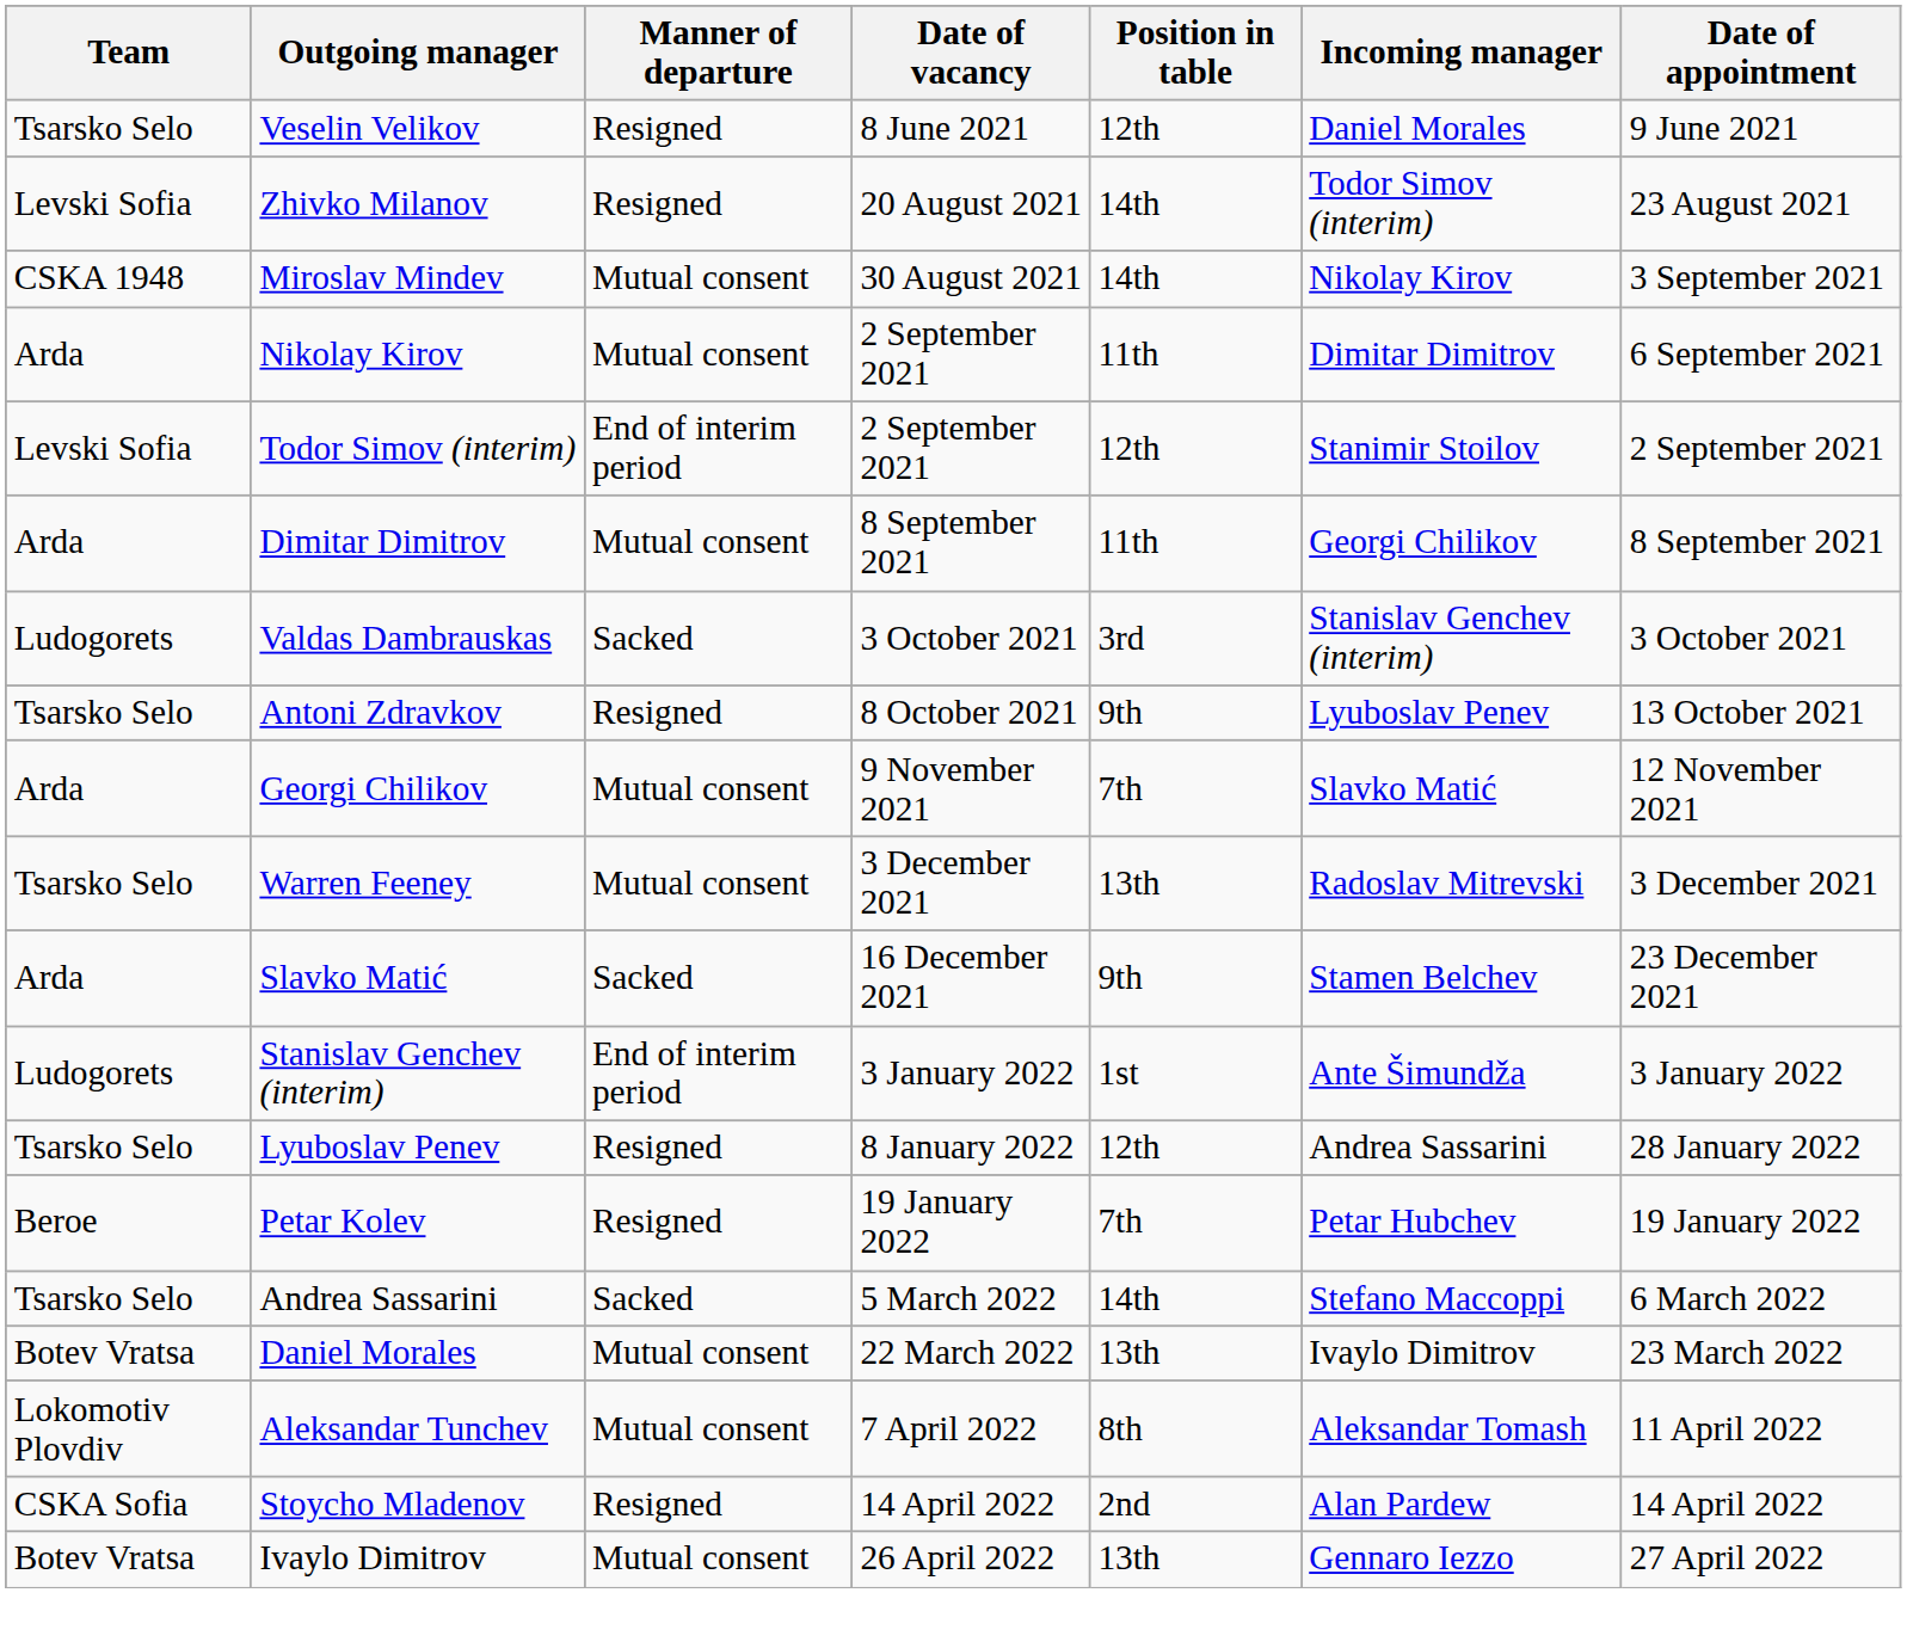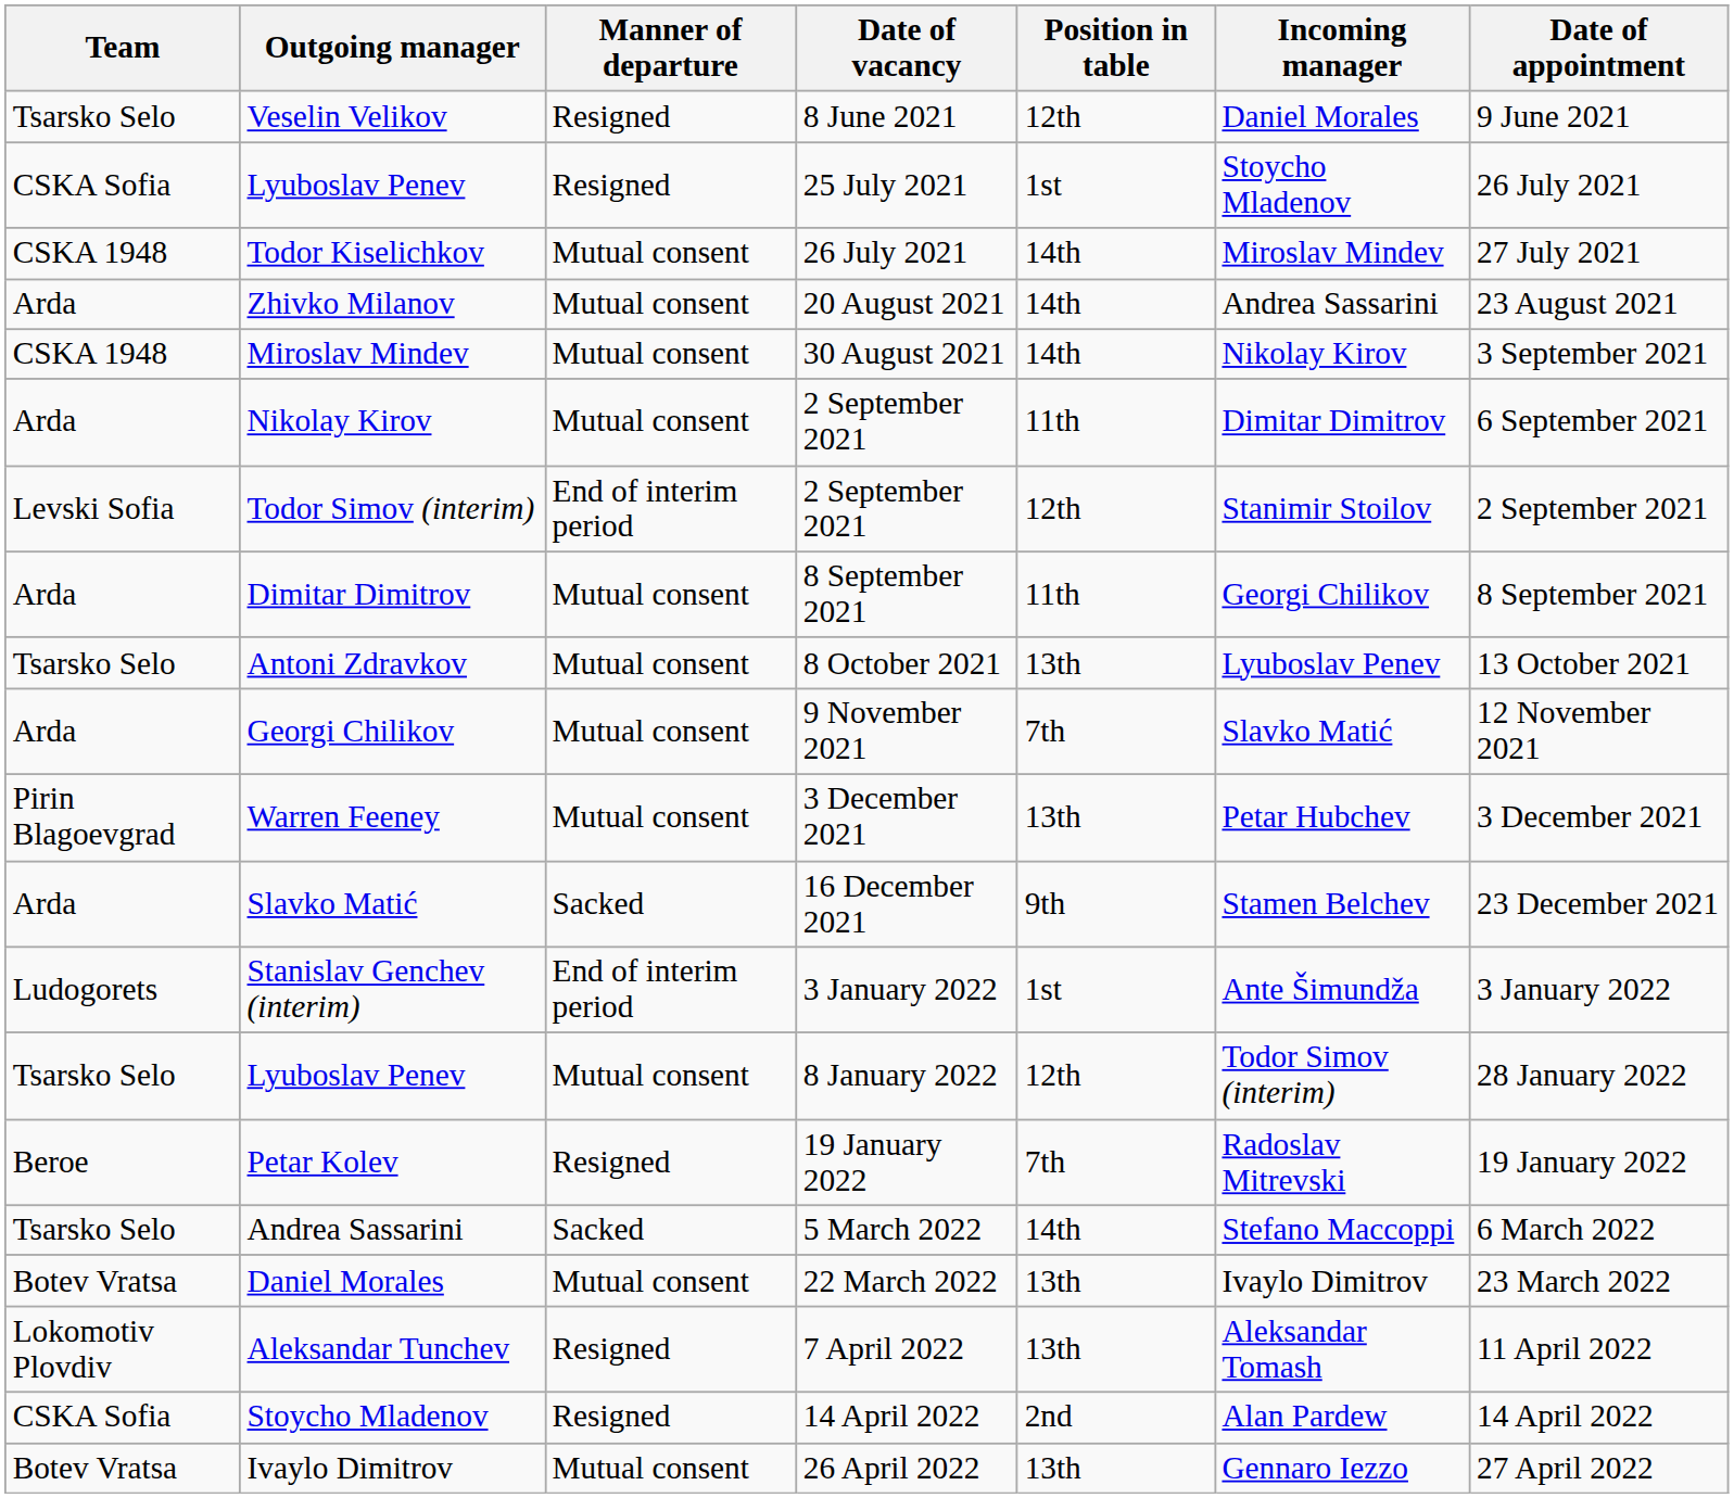+ row: CSKA Sofia | Lyuboslav Penev | Resigned | 25 July 2021 | 1st | Stoycho Mladenov | 26 July 2021
+ row: CSKA 1948 | Todor Kiselichkov | Mutual consent | 26 July 2021 | 14th | Miroslav Mindev | 27 July 2021
Zhivko Milanov | Team: Levski Sofia -> Arda
Zhivko Milanov | Manner of departure: Resigned -> Mutual consent
Zhivko Milanov | Incoming manager: Todor Simov (interim) -> Andrea Sassarini
- row: Ludogorets | Valdas Dambrauskas | Sacked | 3 October 2021 | 3rd | Stanislav Genchev (interim) | 3 October 2021
Antoni Zdravkov | Manner of departure: Resigned -> Mutual consent
Antoni Zdravkov | Position in table: 9th -> 13th
Warren Feeney | Team: Tsarsko Selo -> Pirin Blagoevgrad
Warren Feeney | Incoming manager: Radoslav Mitrevski -> Petar Hubchev
Lyuboslav Penev / 8 January 2022 | Manner of departure: Resigned -> Mutual consent
Lyuboslav Penev / 8 January 2022 | Incoming manager: Andrea Sassarini -> Todor Simov (interim)
Petar Kolev | Incoming manager: Petar Hubchev -> Radoslav Mitrevski
Aleksandar Tunchev | Manner of departure: Mutual consent -> Resigned
Aleksandar Tunchev | Position in table: 8th -> 13th
